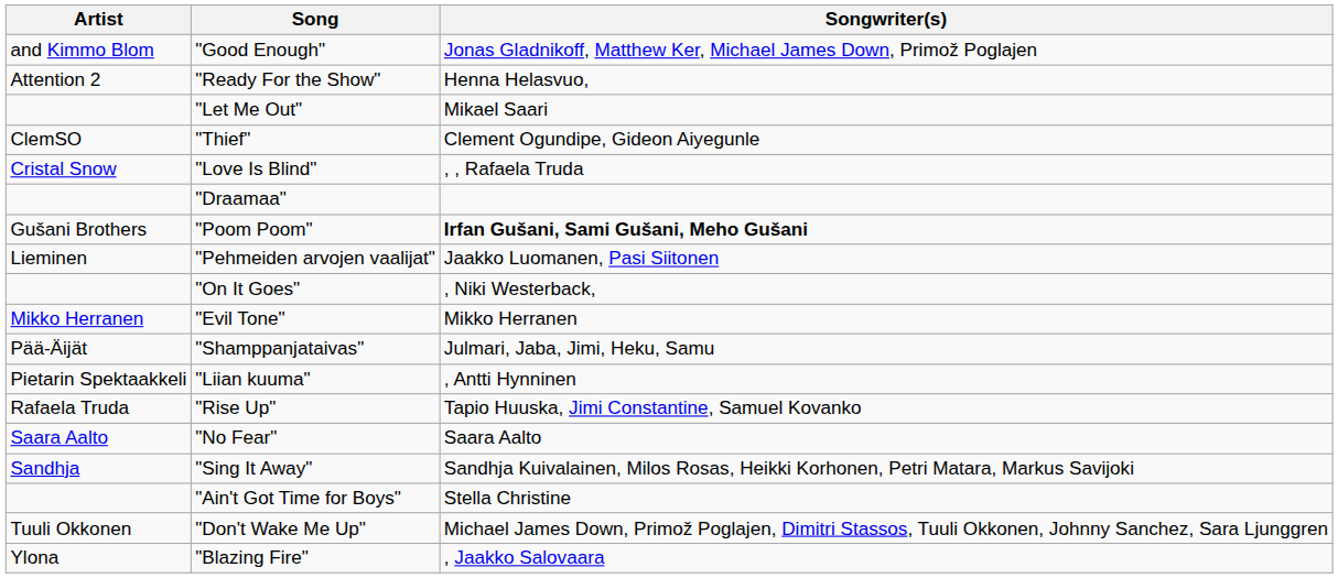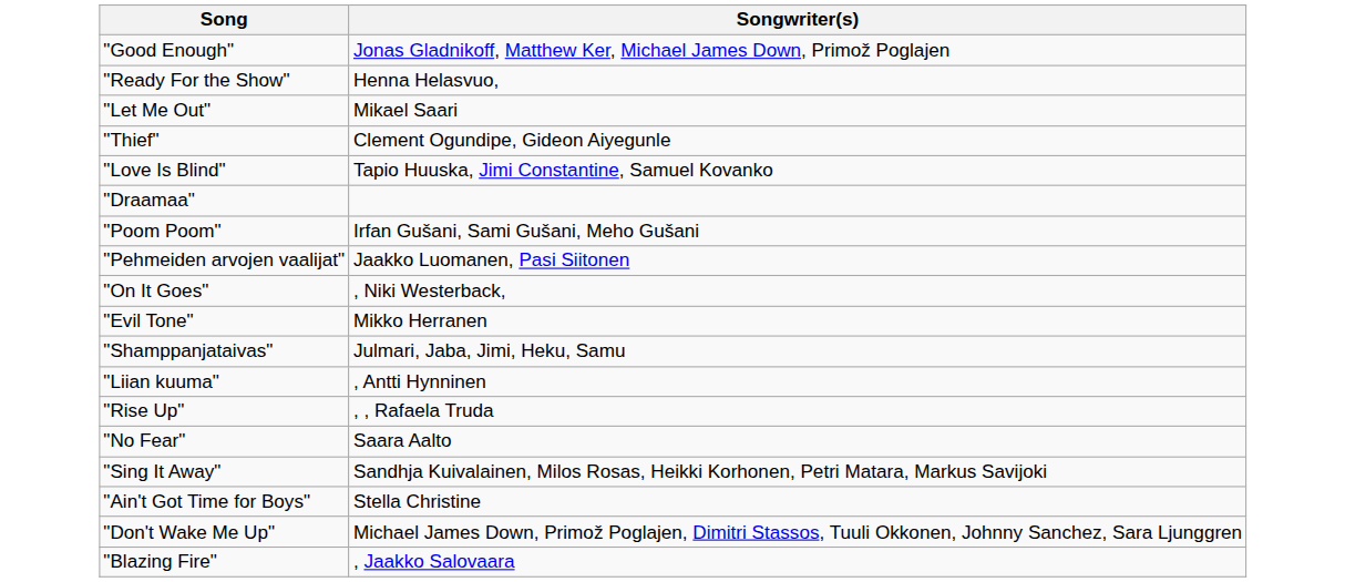- column: Artist | and Kimmo Blom | Attention 2 | ClemSO | Cristal Snow | Gušani Brothers | Lieminen | Mikko Herranen | Pää-Äijät | Pietarin Spektaakkeli | Rafaela Truda | Saara Aalto | Sandhja | Tuuli Okkonen | Ylona
"Love Is Blind" | Songwriter(s): , , Rafaela Truda -> Tapio Huuska, Jimi Constantine, Samuel Kovanko
"Poom Poom" | Songwriter(s): bold -> normal
"Rise Up" | Songwriter(s): Tapio Huuska, Jimi Constantine, Samuel Kovanko -> , , Rafaela Truda
